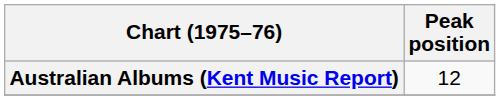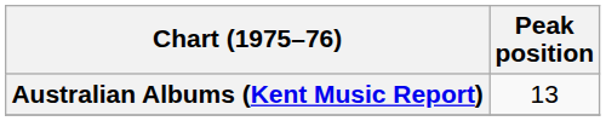Australian Albums (Kent Music Report) | Peak position: 12 -> 13
